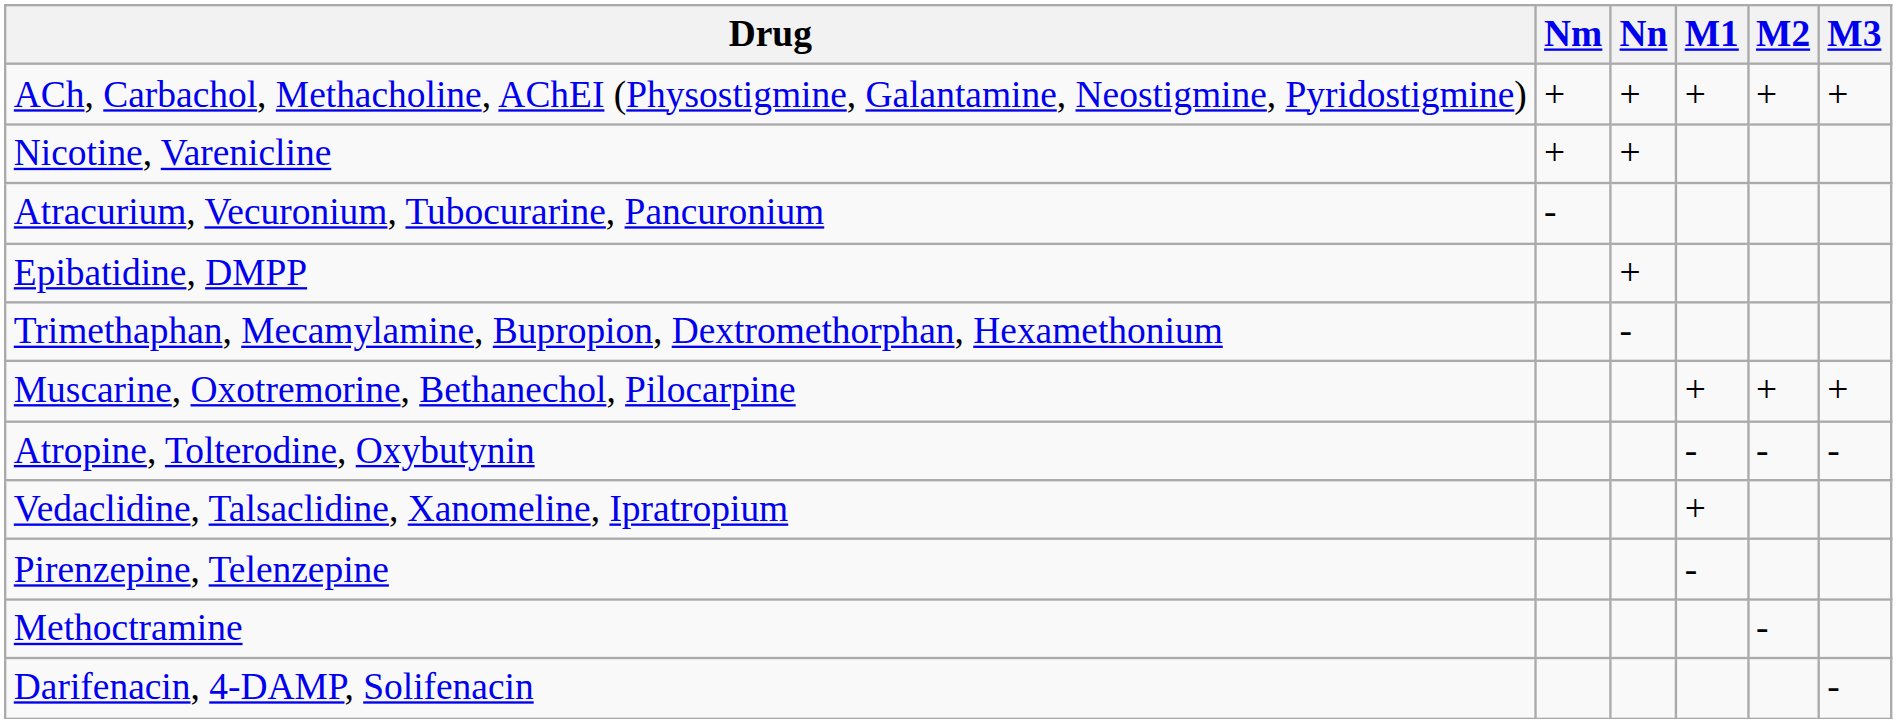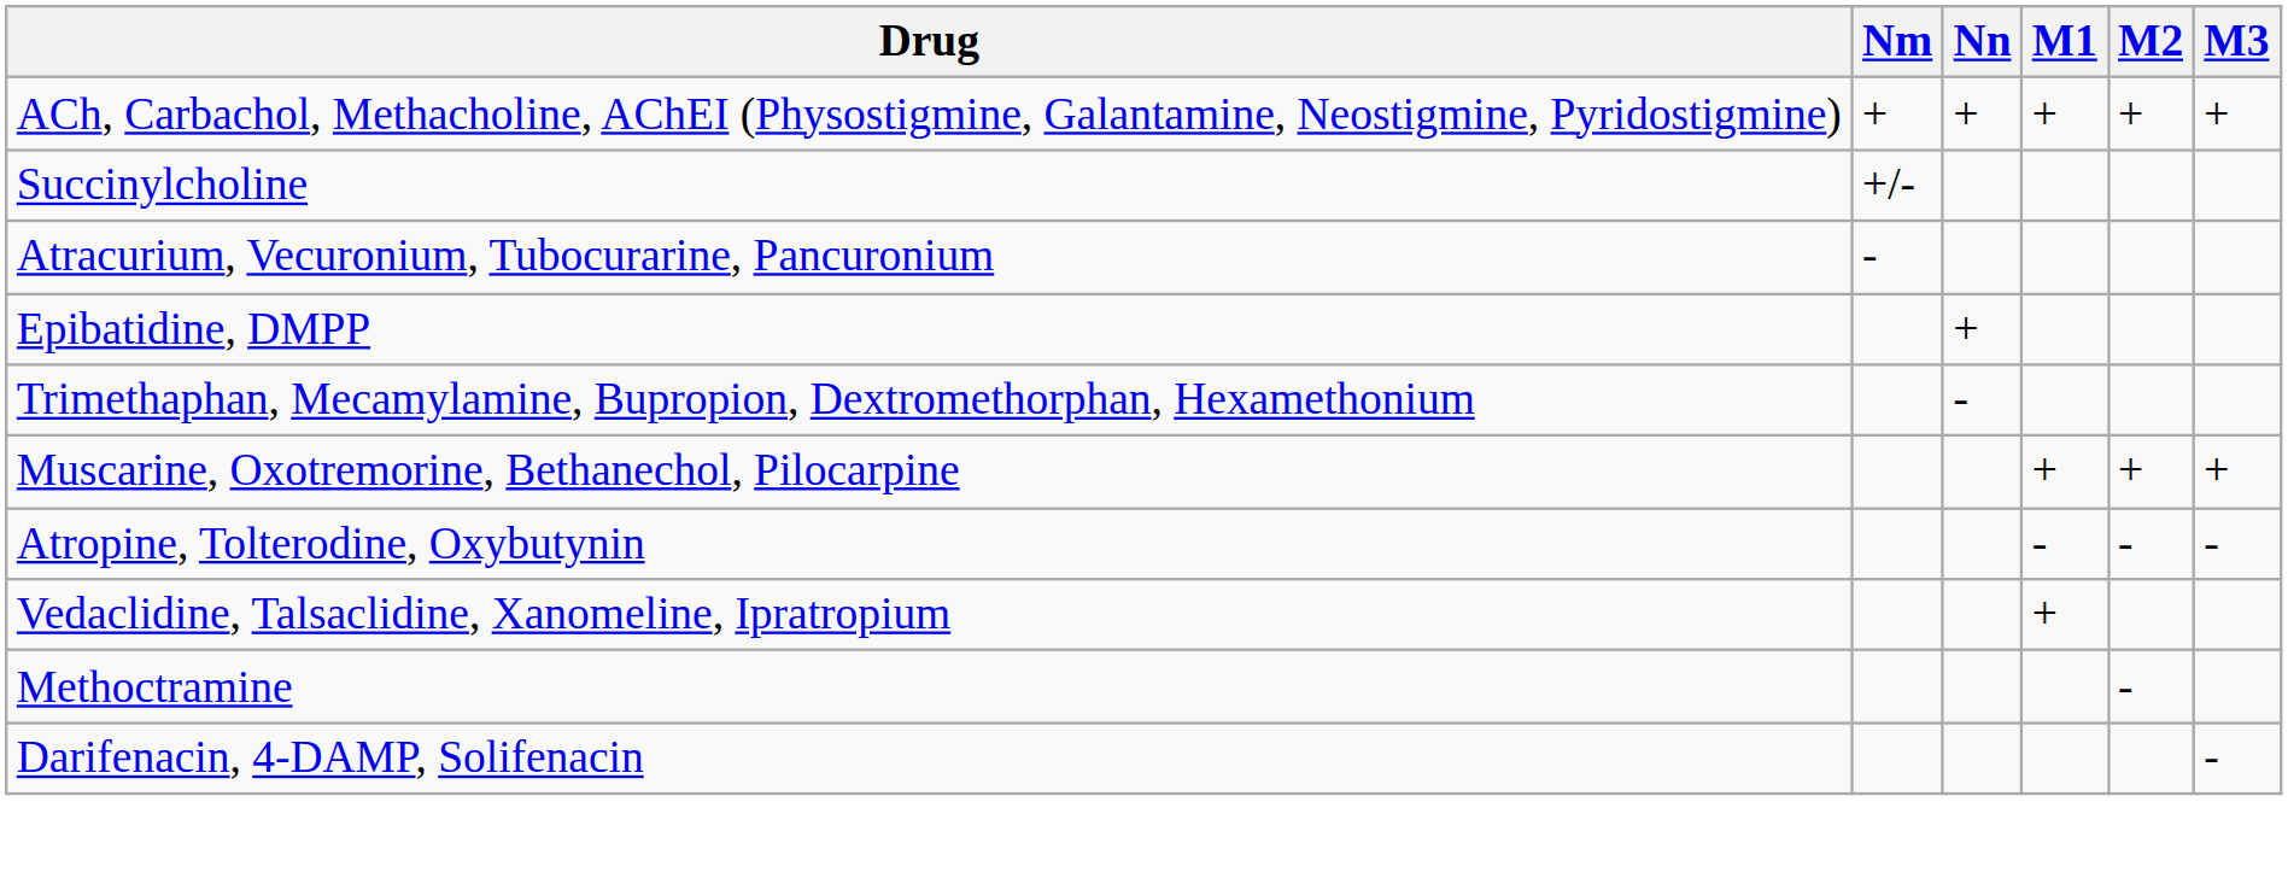- row: Nicotine, Varenicline | + | +
+ row: Succinylcholine | +/-
- row: Pirenzepine, Telenzepine | -
